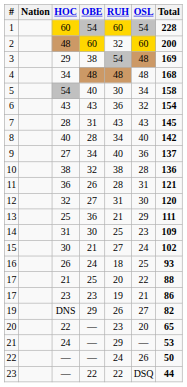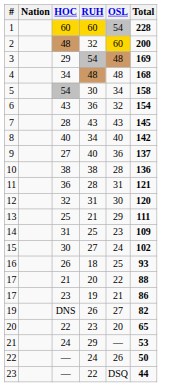- column: OBE | 54 | 60 | 38 | 48 | 40 | 43 | 31 | 28 | 34 | 32 | 26 | 27 | 36 | 30 | 21 | 24 | 25 | 23 | 29 | — | — | — | 22
